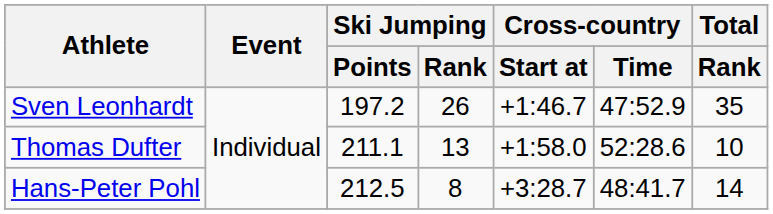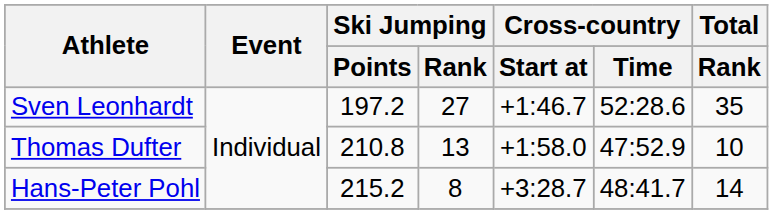Sven Leonhardt | Ski Jumping / Rank: 26 -> 27
Sven Leonhardt | Cross-country / Time: 47:52.9 -> 52:28.6
Thomas Dufter | Ski Jumping / Points: 211.1 -> 210.8
Thomas Dufter | Cross-country / Time: 52:28.6 -> 47:52.9
Hans-Peter Pohl | Ski Jumping / Points: 212.5 -> 215.2
